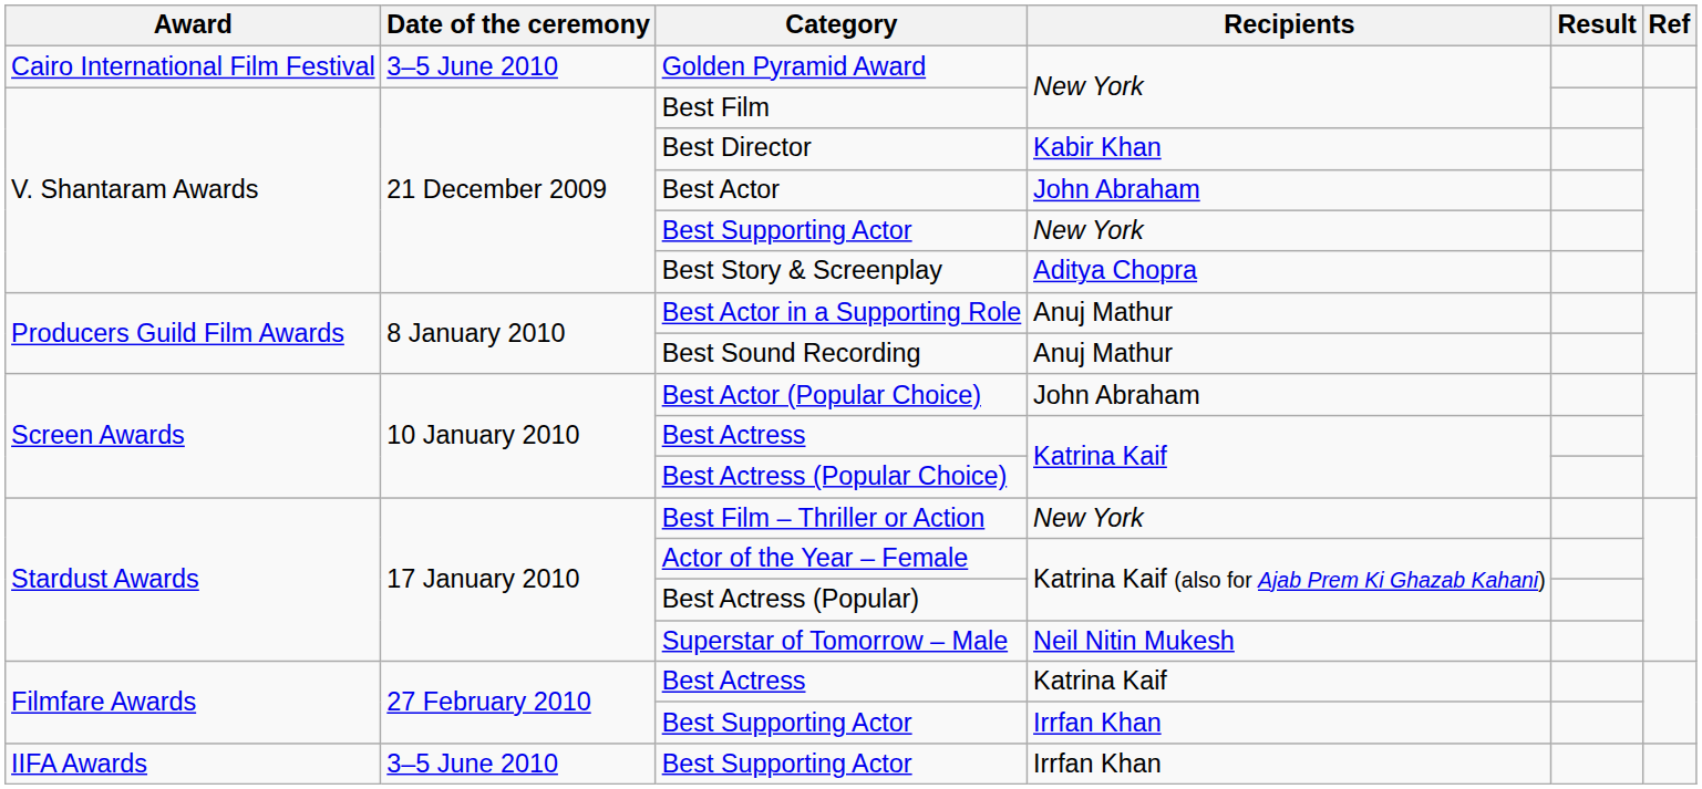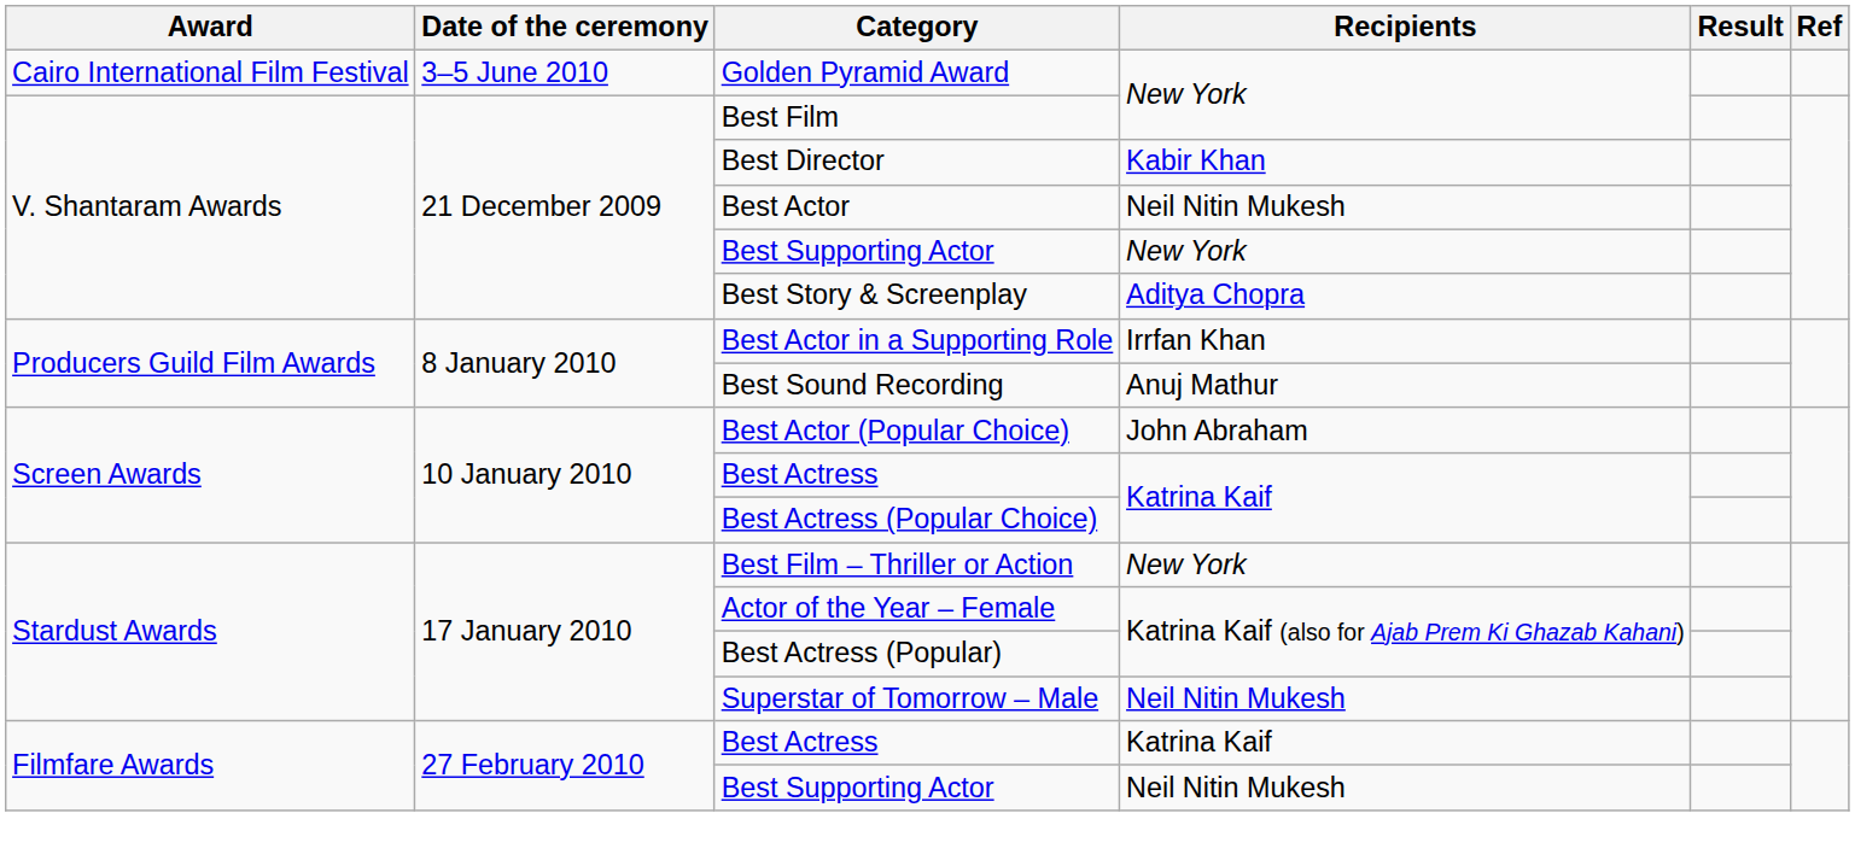Best Actor | Recipients: John Abraham -> Neil Nitin Mukesh
Best Actor in a Supporting Role | Recipients: Anuj Mathur -> Irrfan Khan
Filmfare Awards / Best Supporting Actor | Recipients: Irrfan Khan -> Neil Nitin Mukesh
- row: IIFA Awards | 3–5 June 2010 | Best Supporting Actor | Irrfan Khan
